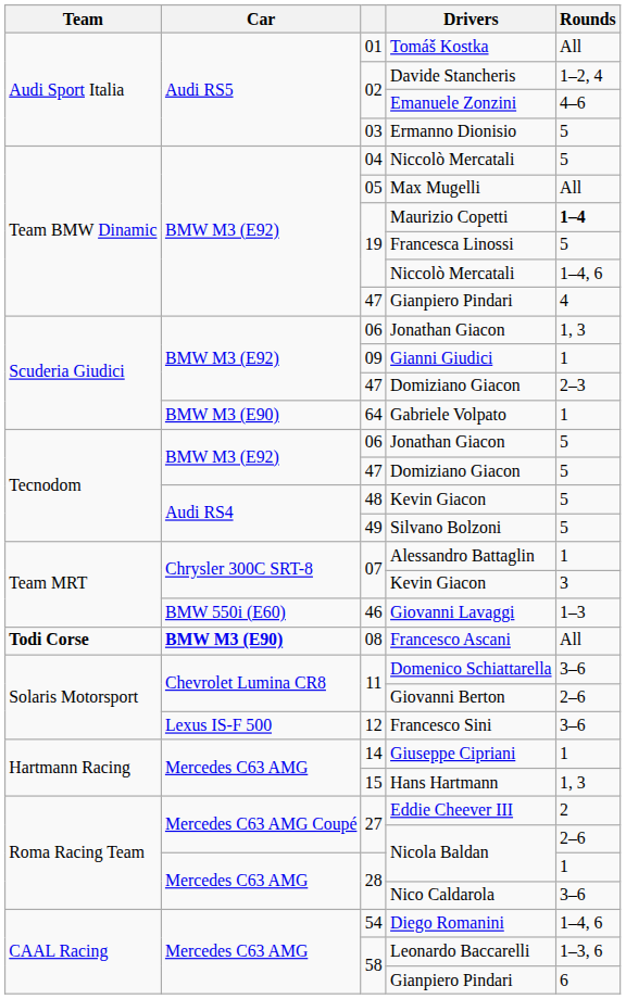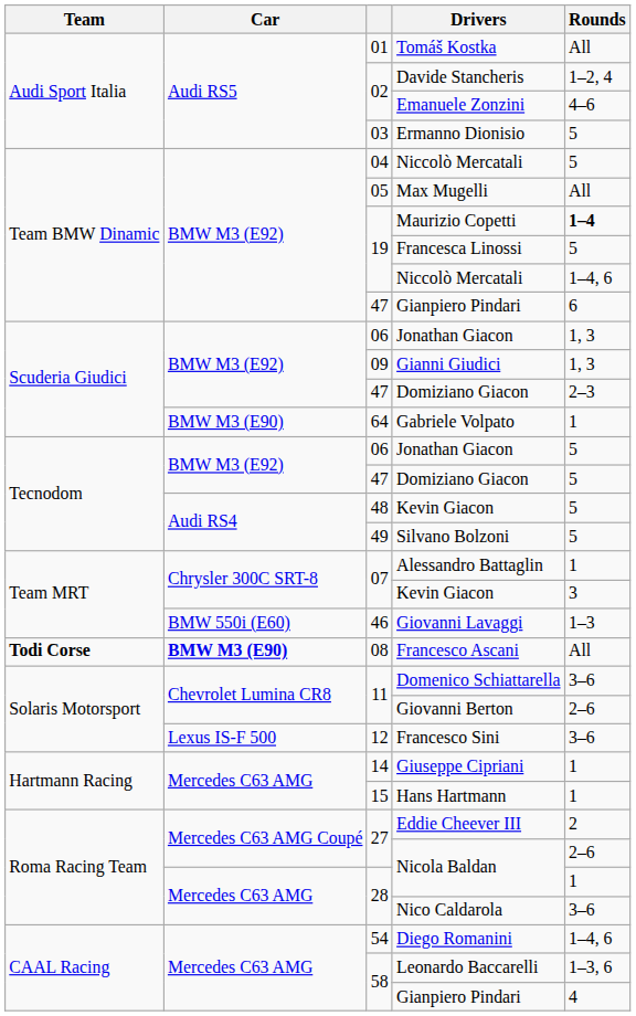47 / Gianpiero Pindari | Rounds: 4 -> 6
Gianni Giudici | Rounds: 1 -> 1, 3
Hans Hartmann | Rounds: 1, 3 -> 1
58 / Gianpiero Pindari | Rounds: 6 -> 4
